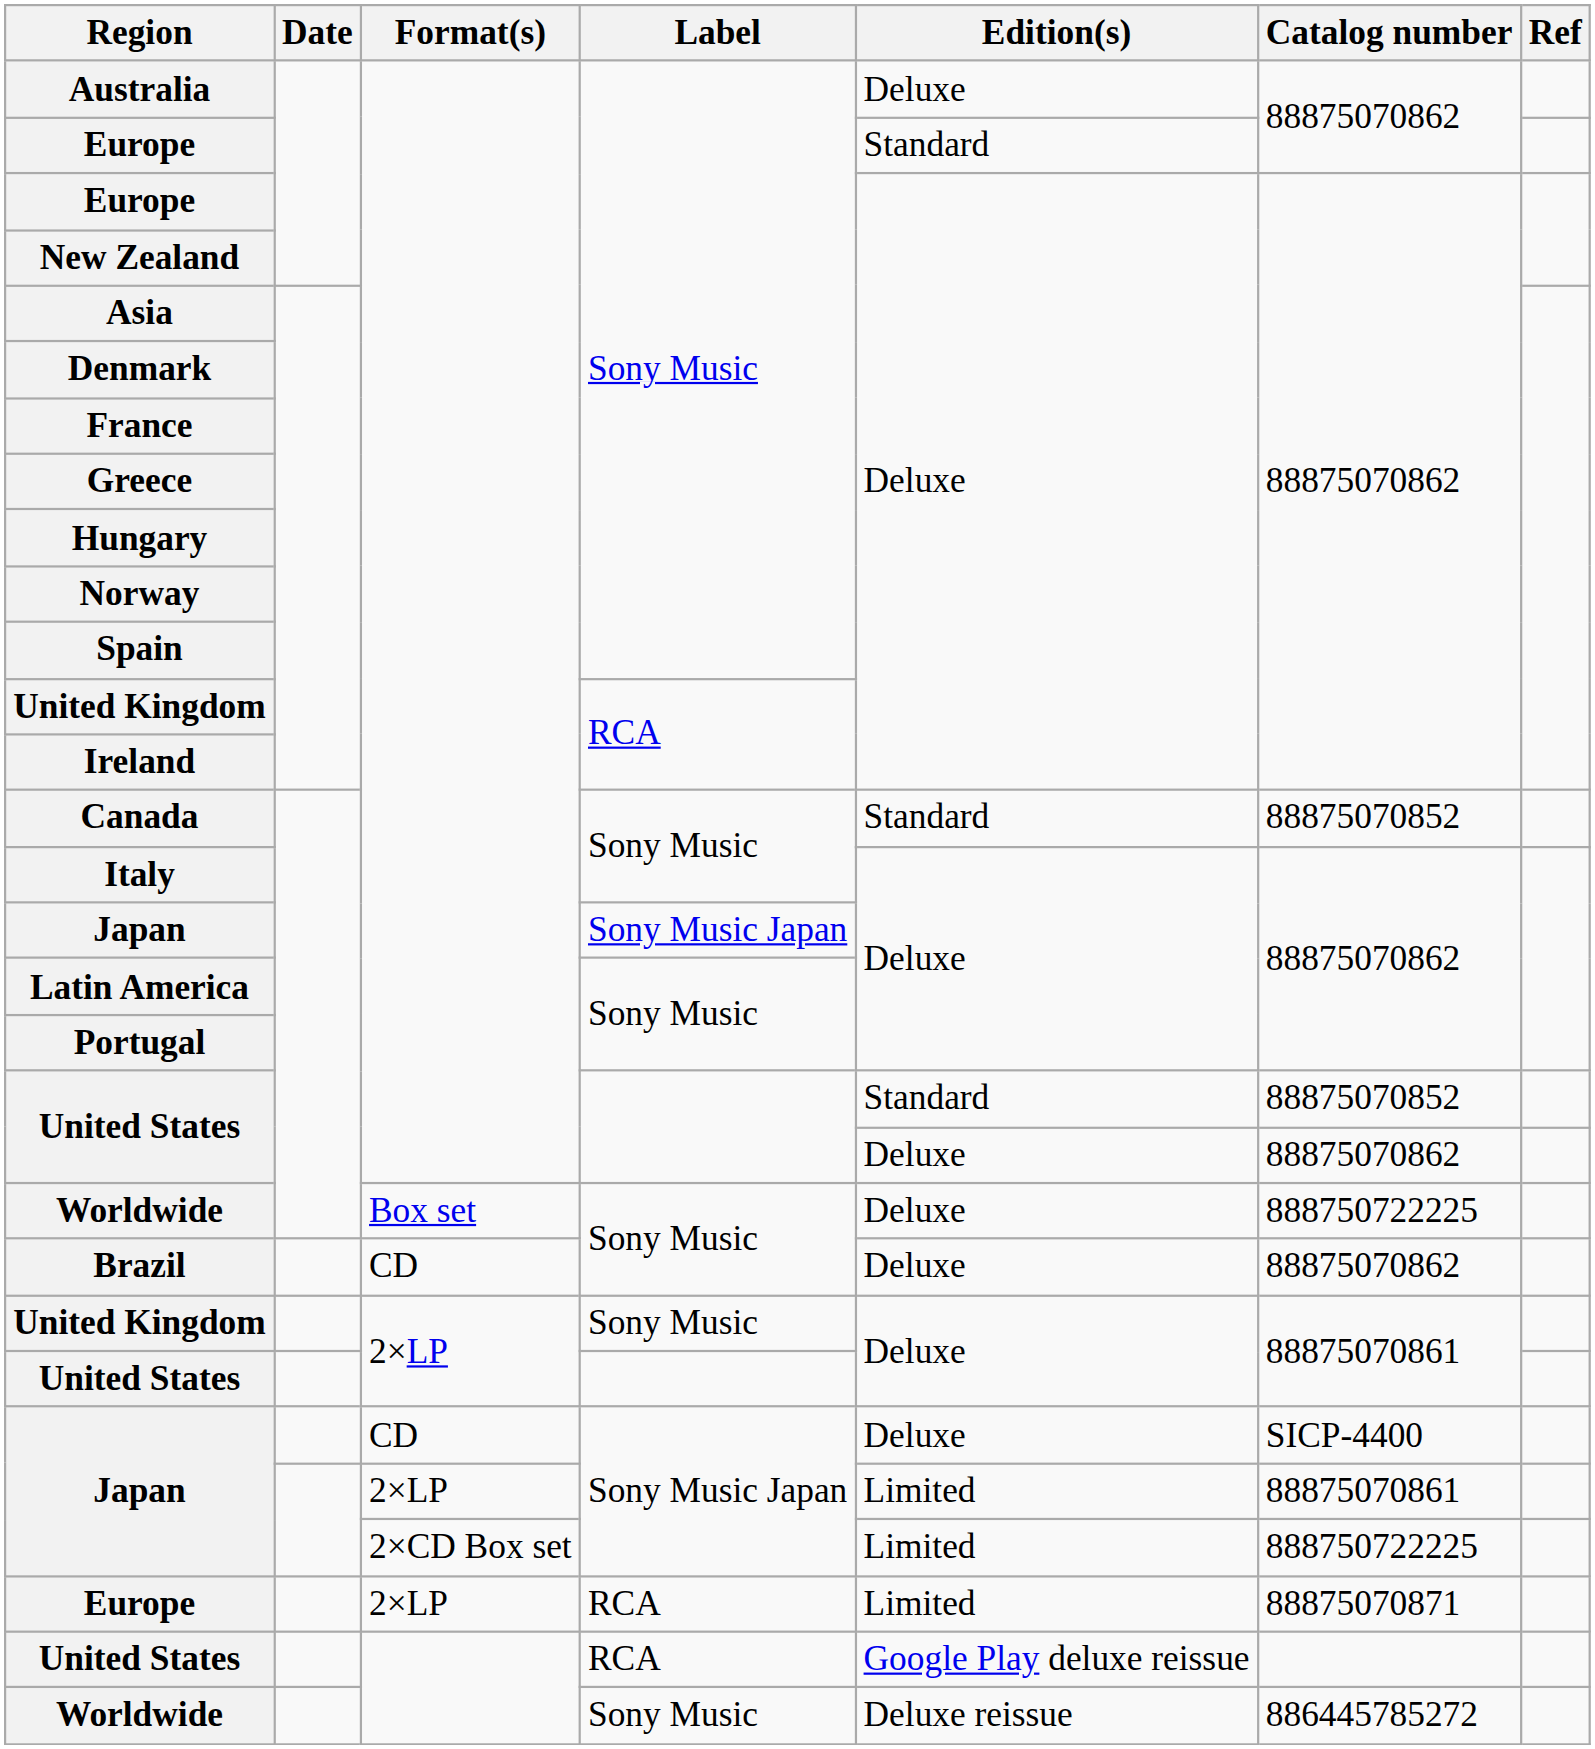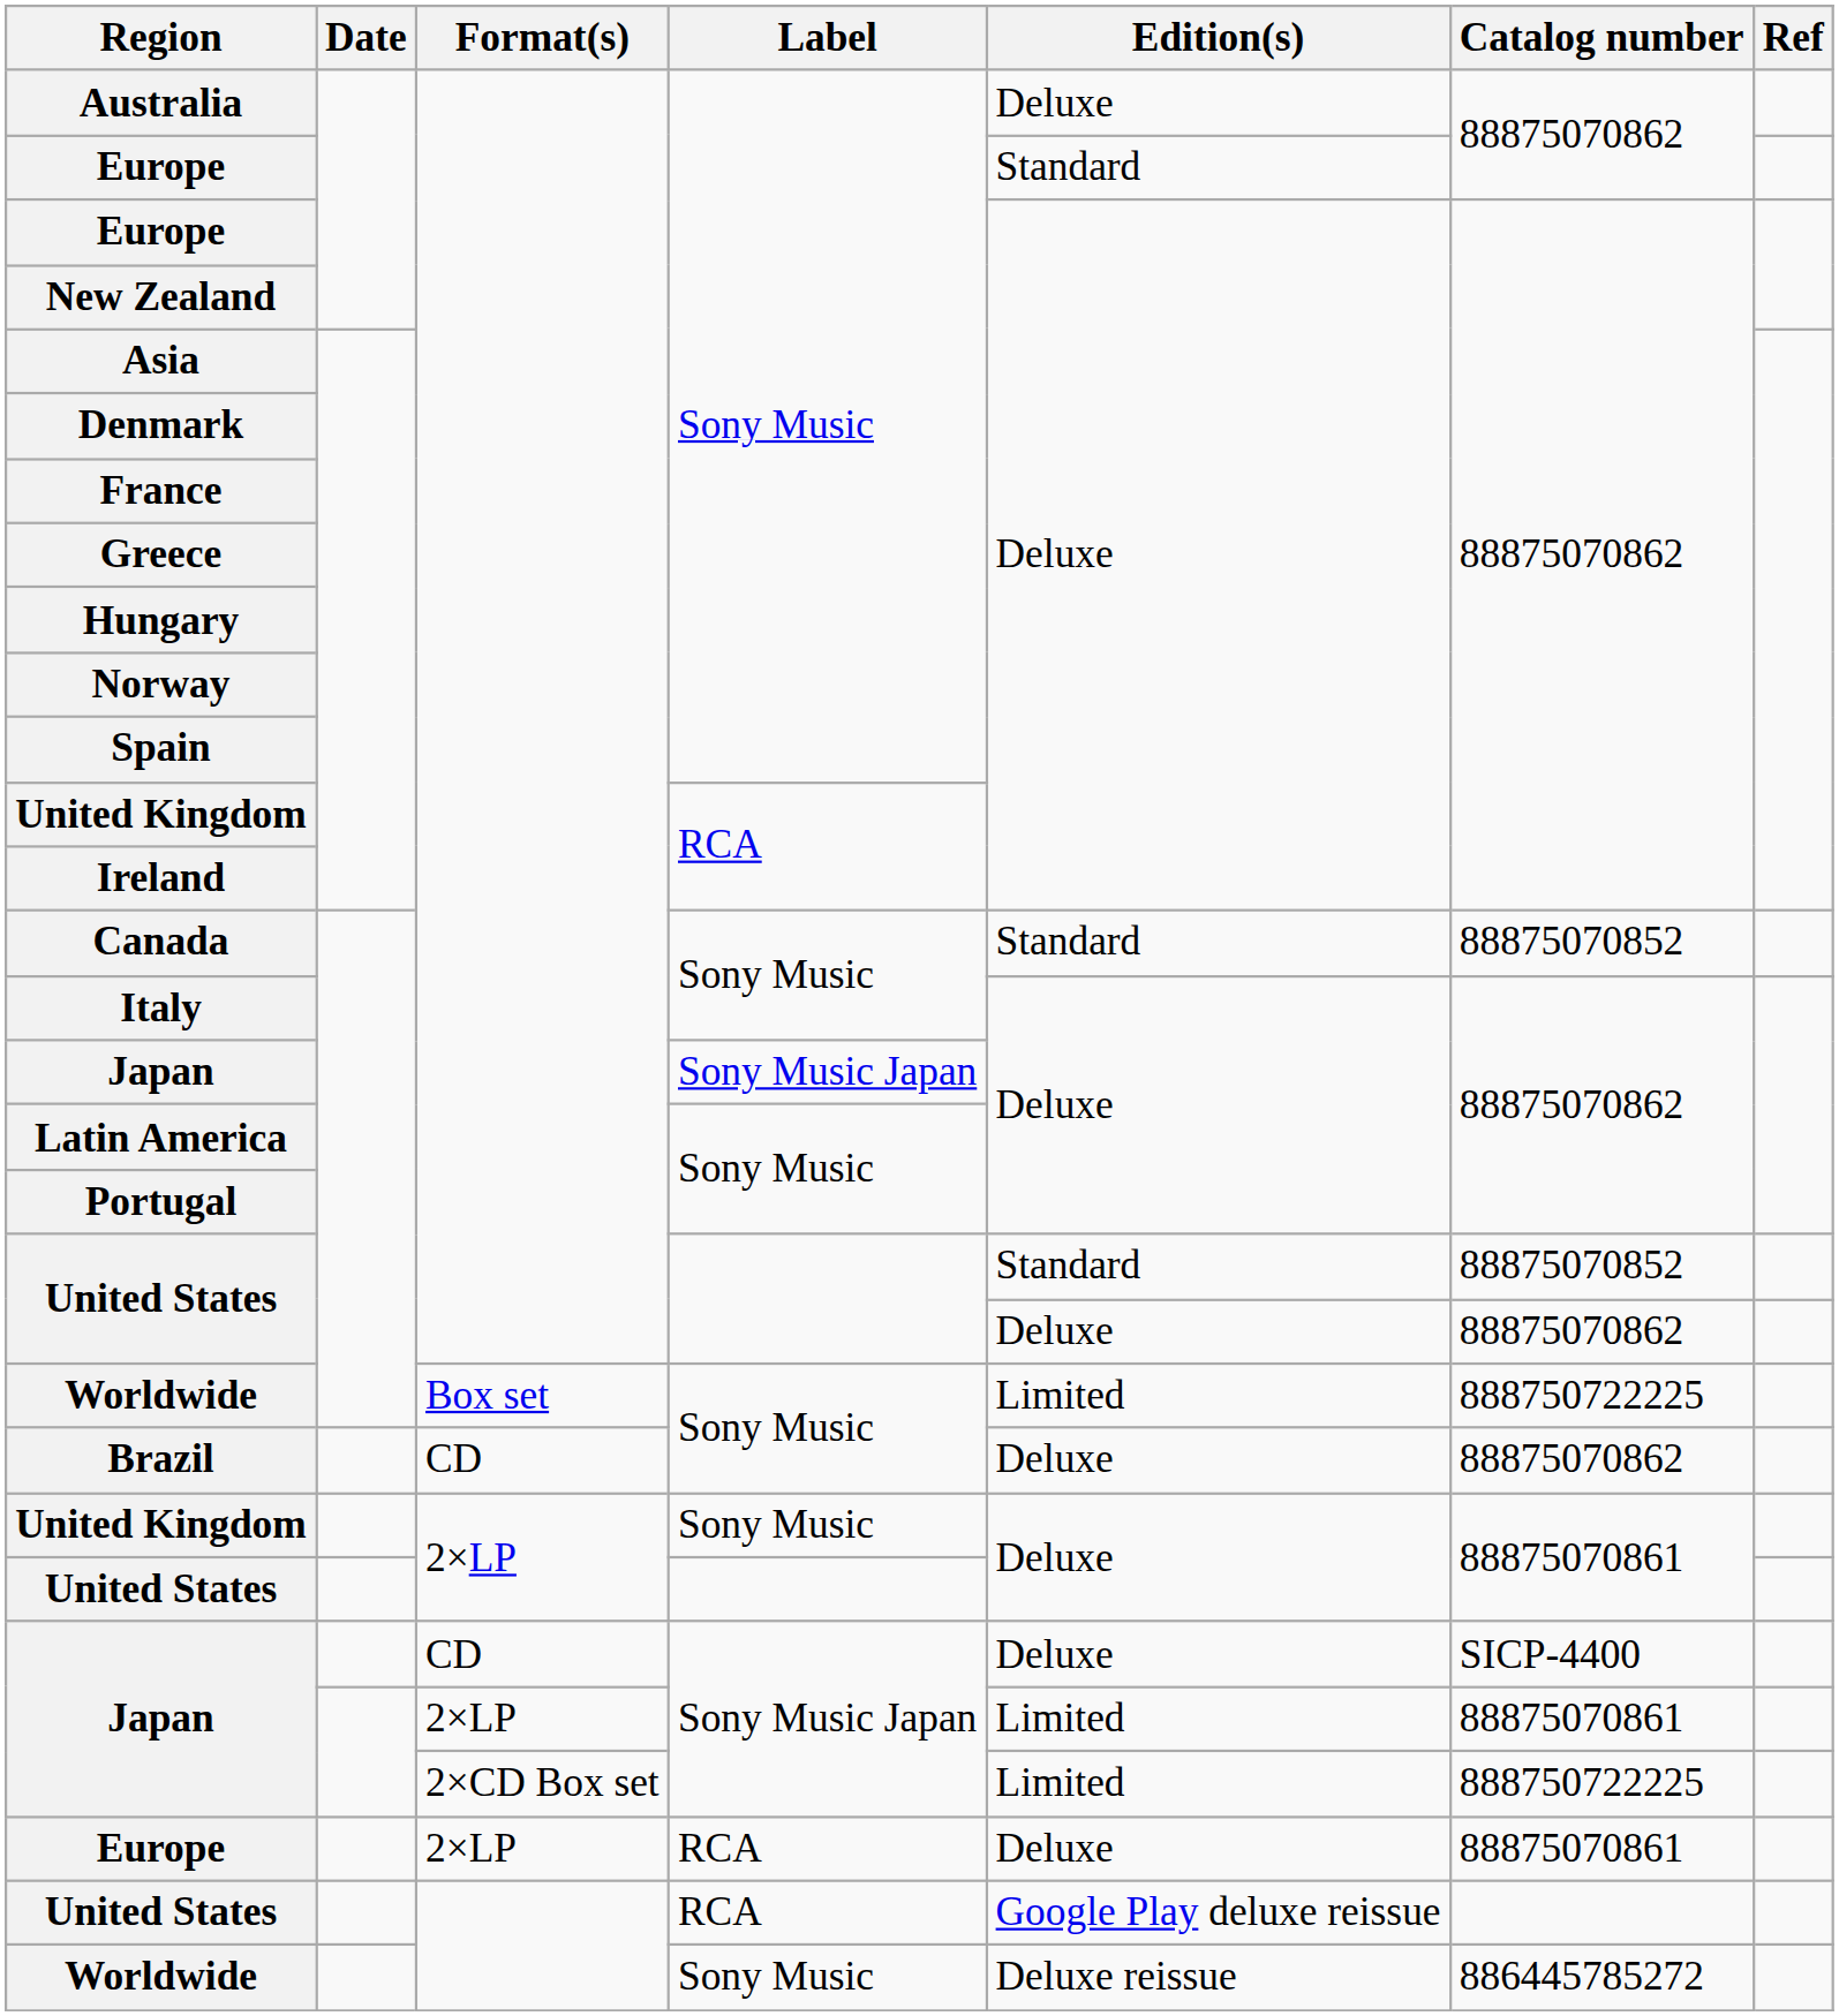Worldwide / Box set | Edition(s): Deluxe -> Limited
Europe / 2×LP | Edition(s): Limited -> Deluxe
Europe / 2×LP | Catalog number: 88875070871 -> 88875070861
